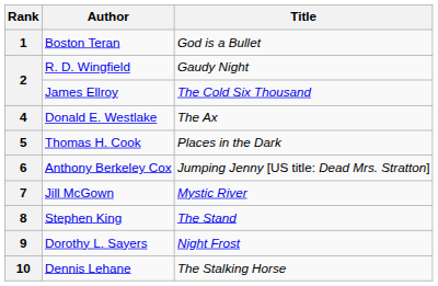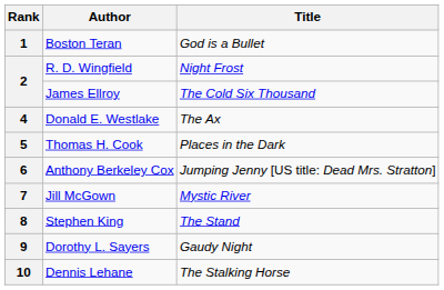2 / R. D. Wingfield | Title: Gaudy Night -> Night Frost
9 | Title: Night Frost -> Gaudy Night
